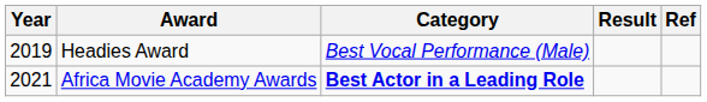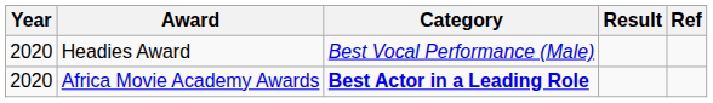Headies Award | Year: 2019 -> 2020
Africa Movie Academy Awards | Year: 2021 -> 2020
